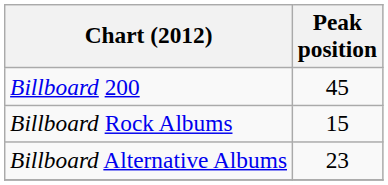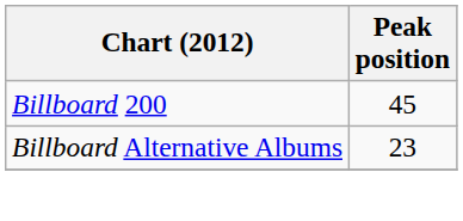- row: Billboard Rock Albums | 15
